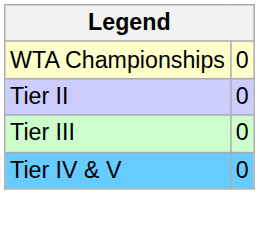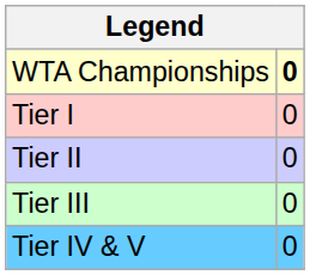WTA Championships | column 2: normal -> bold
+ row: Tier I | 0
